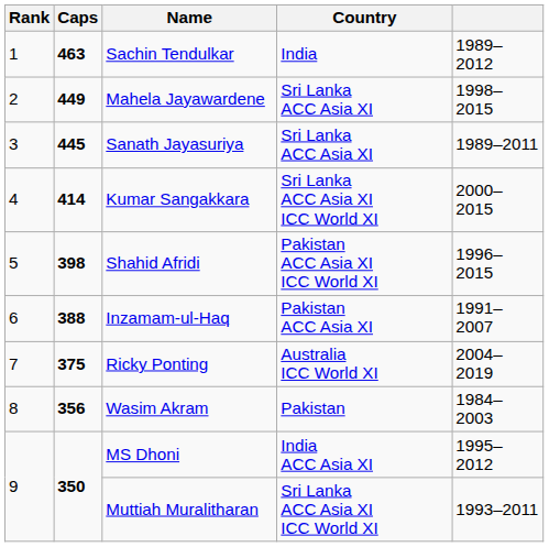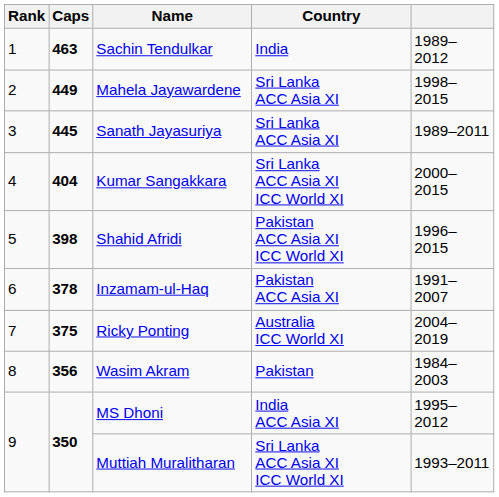Kumar Sangakkara | Caps: 414 -> 404
Inzamam-ul-Haq | Caps: 388 -> 378
